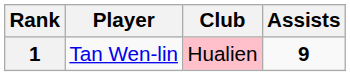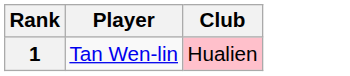- column: Assists | 9
